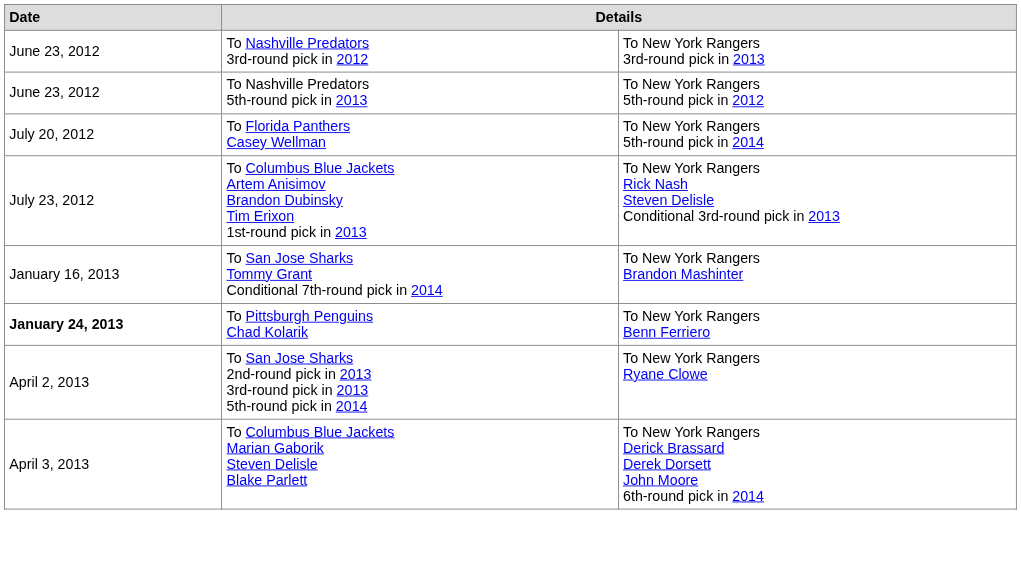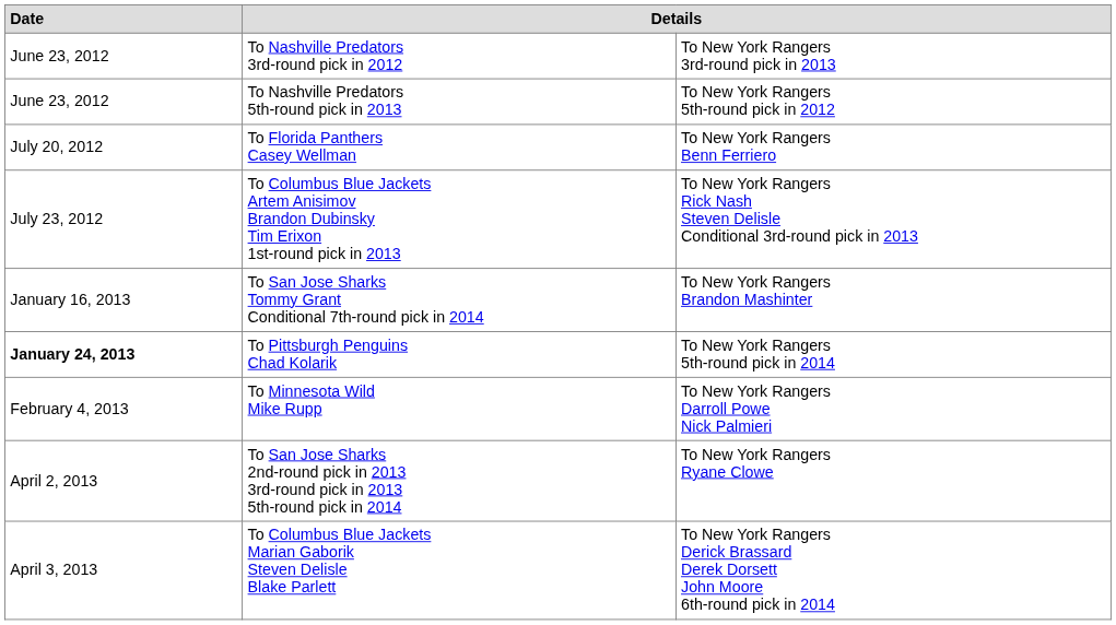To Florida Panthers Casey Wellman | column 3: To New York Rangers 5th-round pick in 2014 -> To New York Rangers Benn Ferriero
To Pittsburgh Penguins Chad Kolarik | column 3: To New York Rangers Benn Ferriero -> To New York Rangers 5th-round pick in 2014
+ row: February 4, 2013 | To Minnesota Wild Mike Rupp | To New York Rangers Darroll Powe Nick Palmieri
